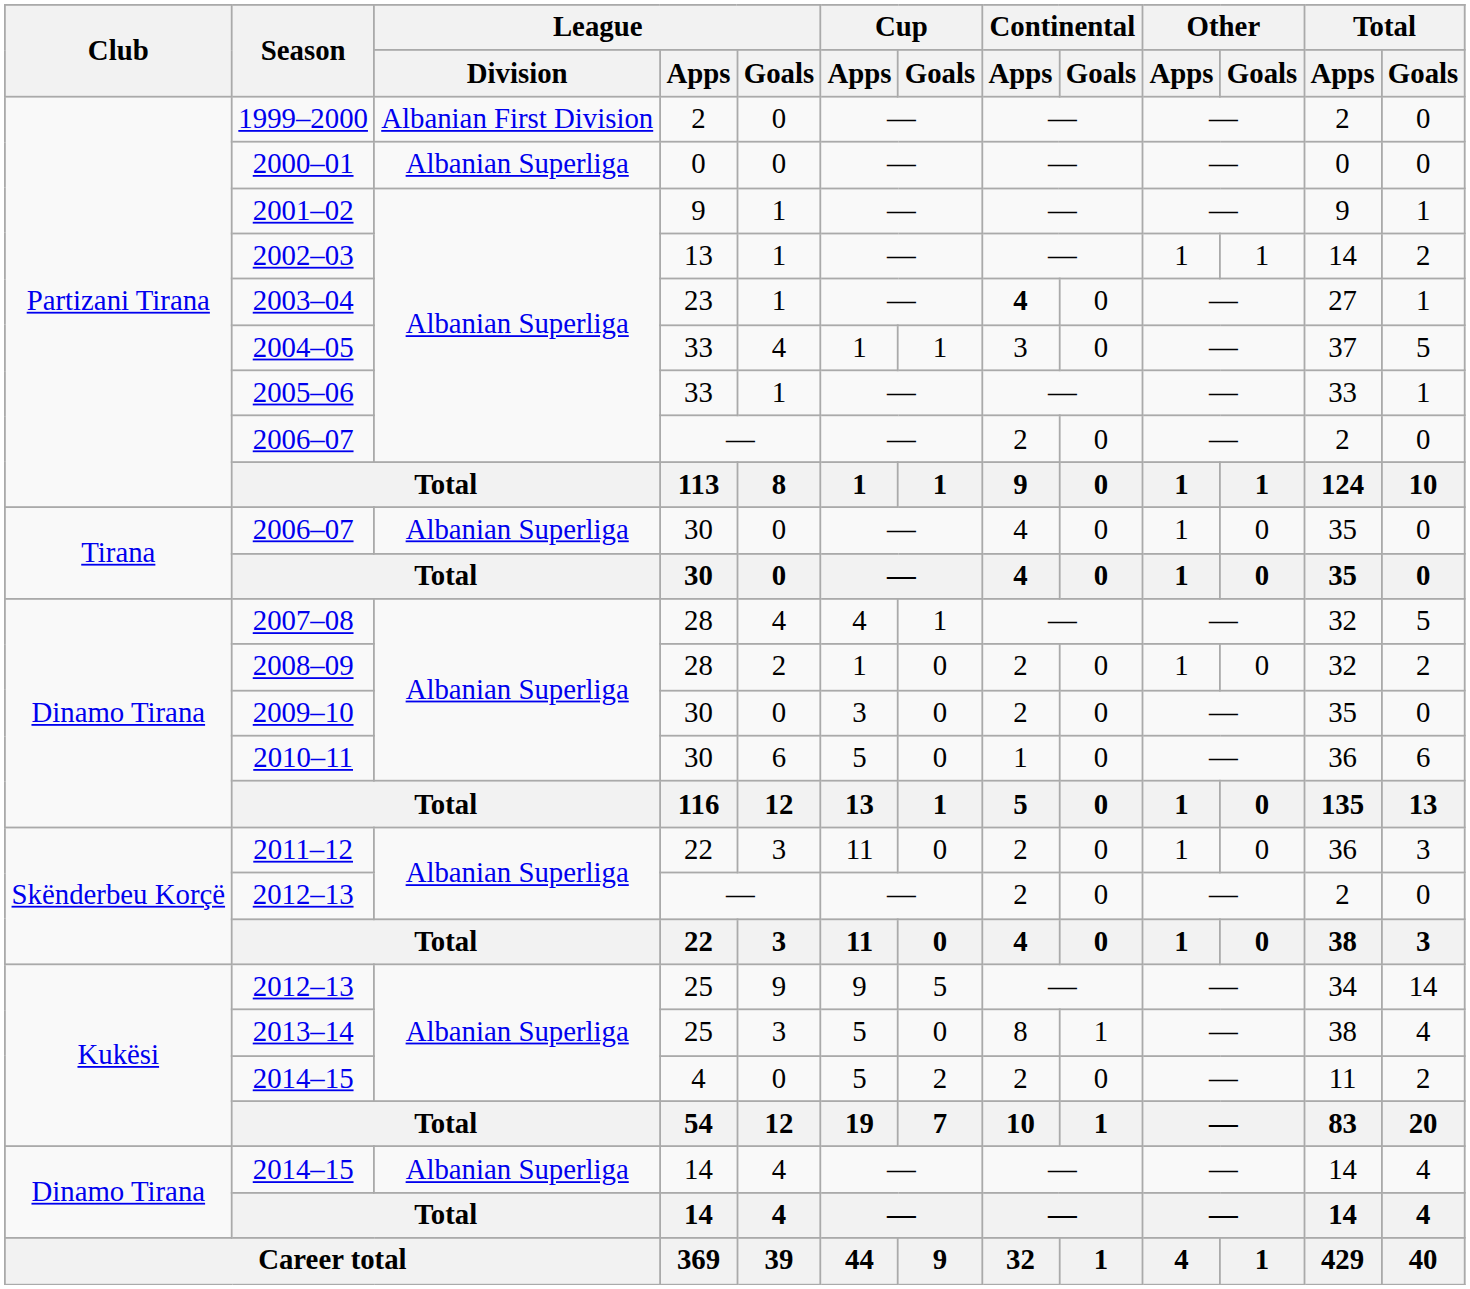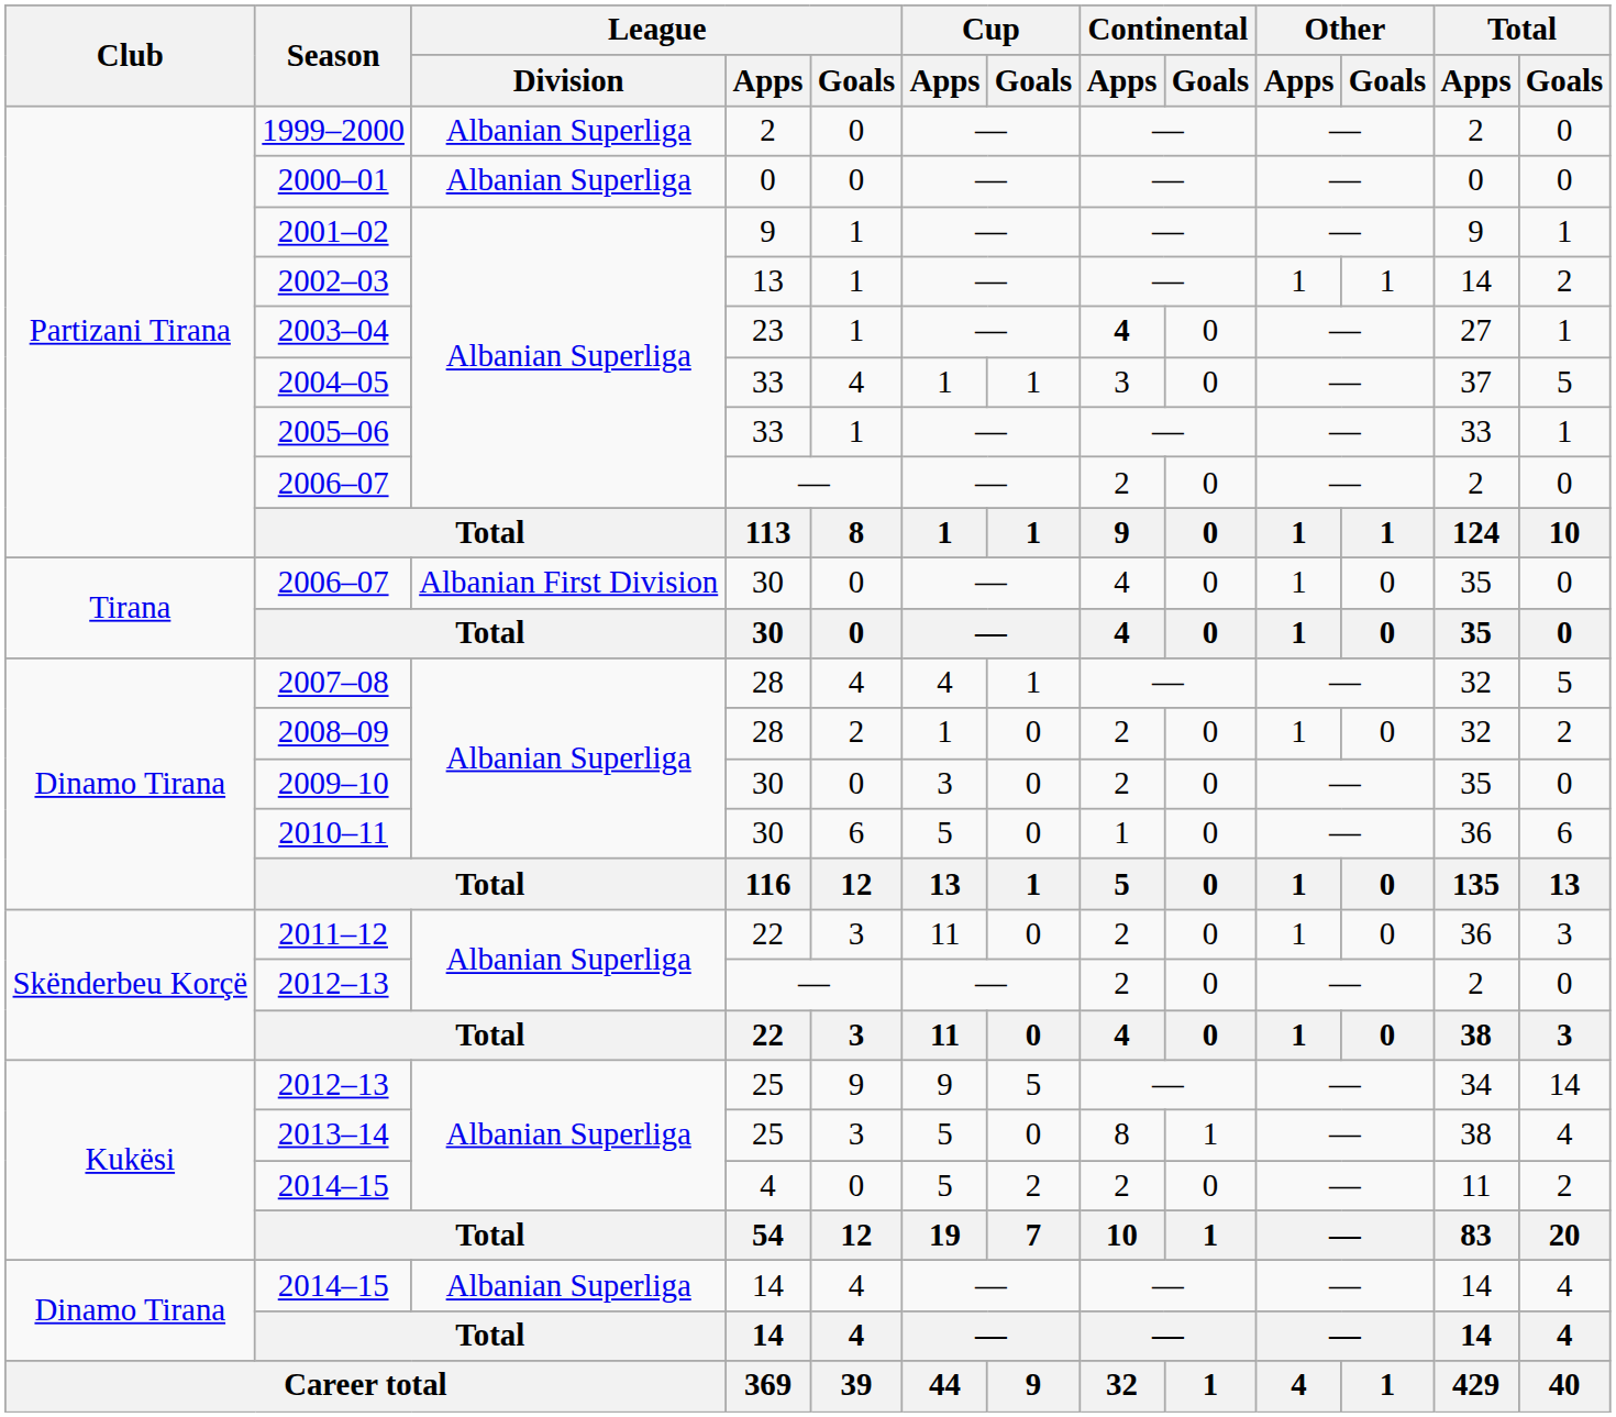1999–2000 | League / Division: Albanian First Division -> Albanian Superliga
2006–07 / 30 | League / Division: Albanian Superliga -> Albanian First Division
